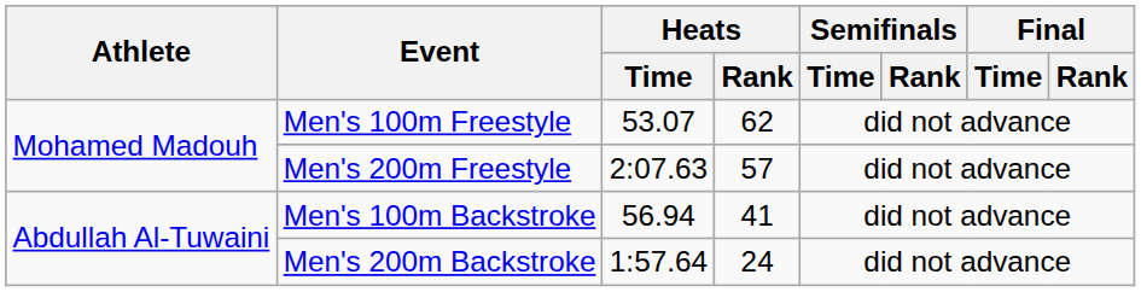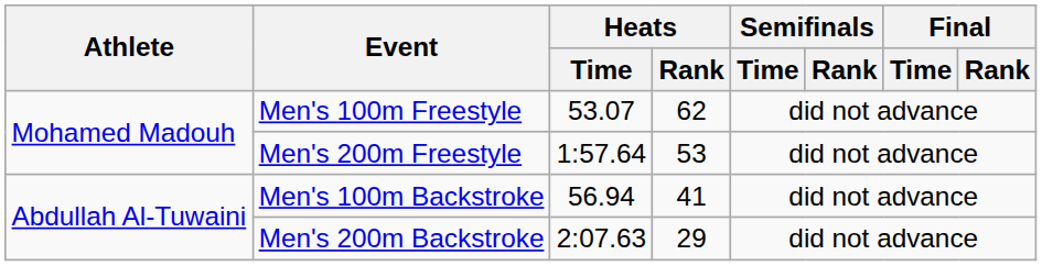Men's 200m Freestyle | Heats / Time: 2:07.63 -> 1:57.64
Men's 200m Freestyle | Heats / Rank: 57 -> 53
Men's 200m Backstroke | Heats / Time: 1:57.64 -> 2:07.63
Men's 200m Backstroke | Heats / Rank: 24 -> 29
